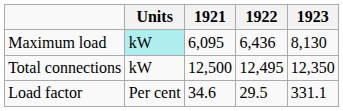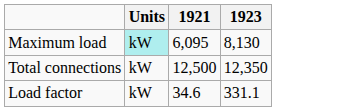- column: 1922 | 6,436 | 12,495 | 29.5
Load factor | Units: Per cent -> kW
